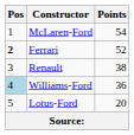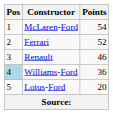Ferrari | Pos: bold -> normal
Renault | Points: 38 -> 46
